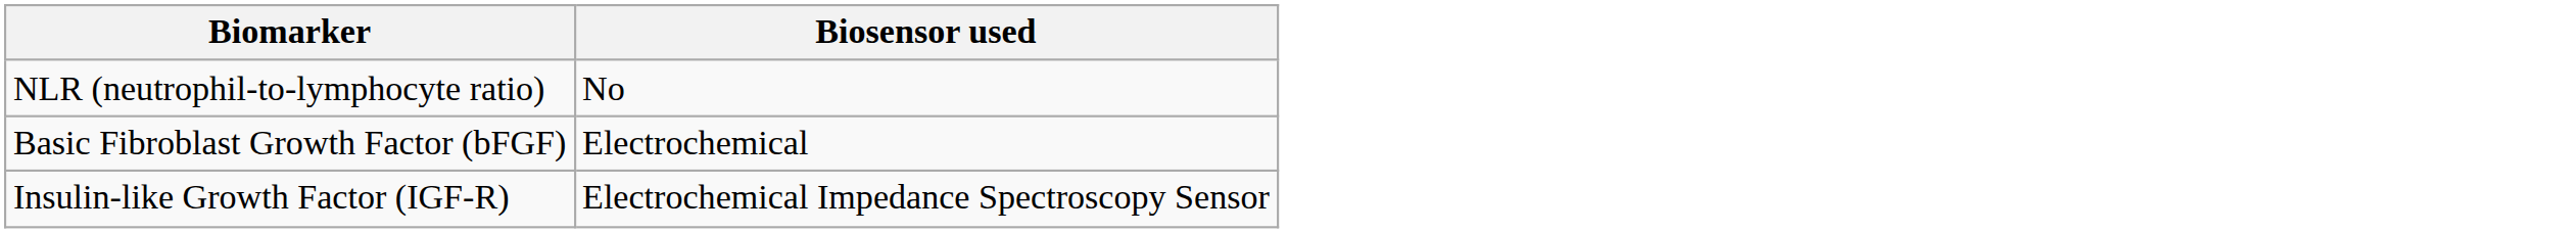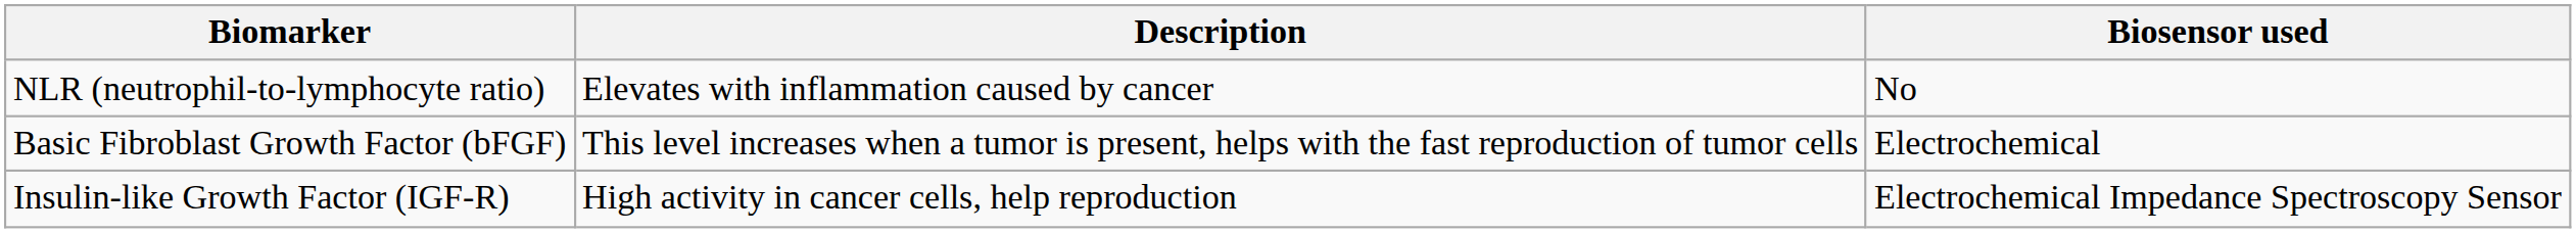+ column: Description | Elevates with inflammation caused by cancer | This level increases when a tumor is present, helps with the fast reproduction of tumor cells | High activity in cancer cells, help reproduction
